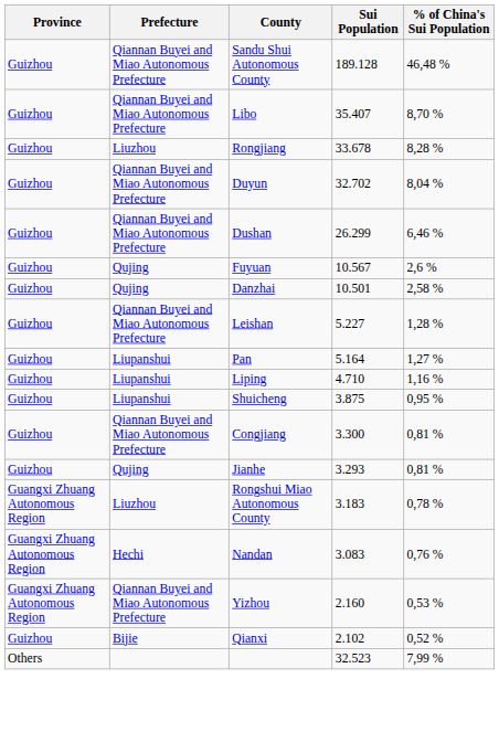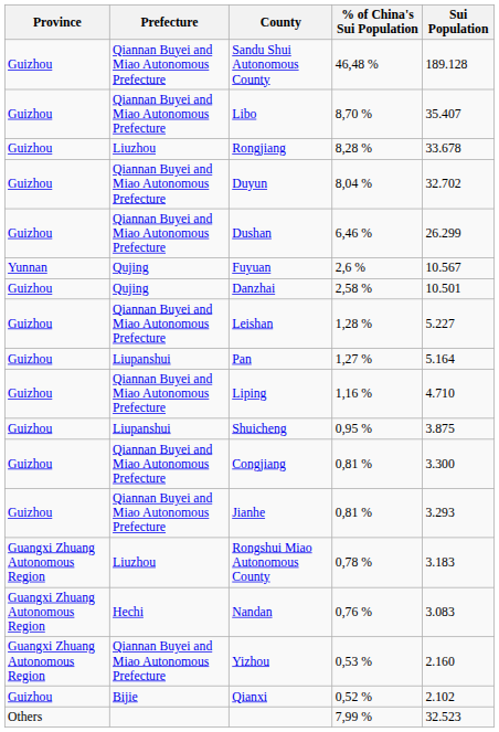columns swapped: Sui Population <-> % of China's Sui Population
Fuyuan | Province: Guizhou -> Yunnan
Liping | Prefecture: Liupanshui -> Qiannan Buyei and Miao Autonomous Prefecture
Jianhe | Prefecture: Qujing -> Qiannan Buyei and Miao Autonomous Prefecture
